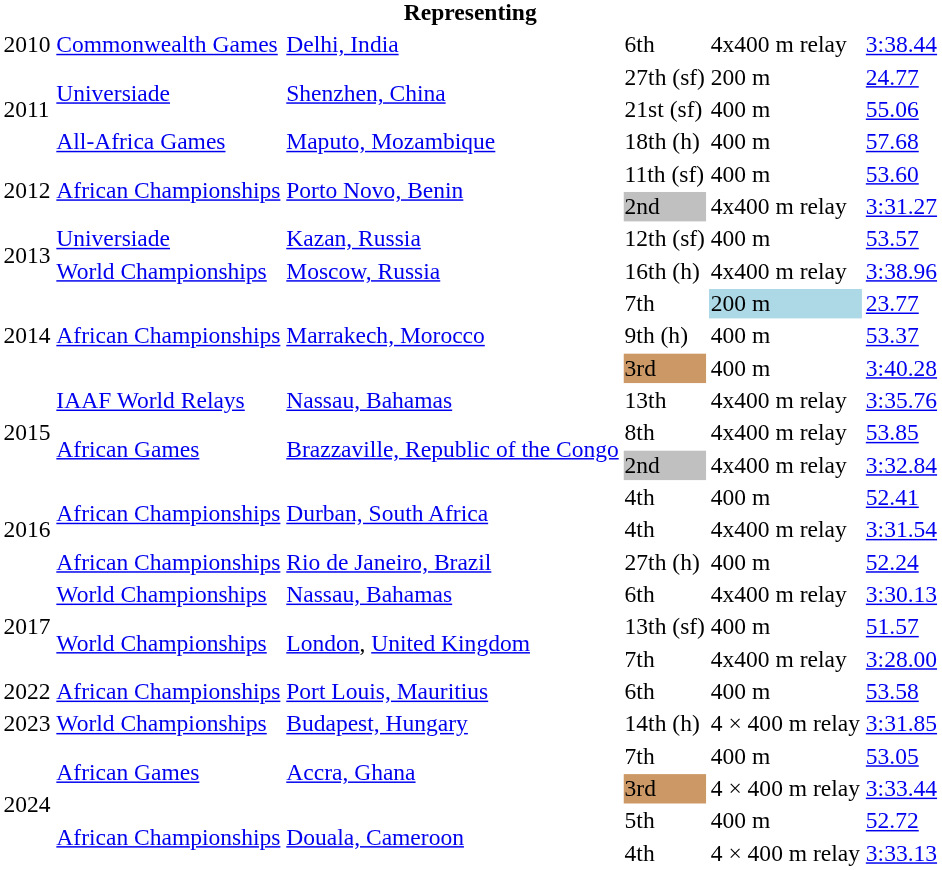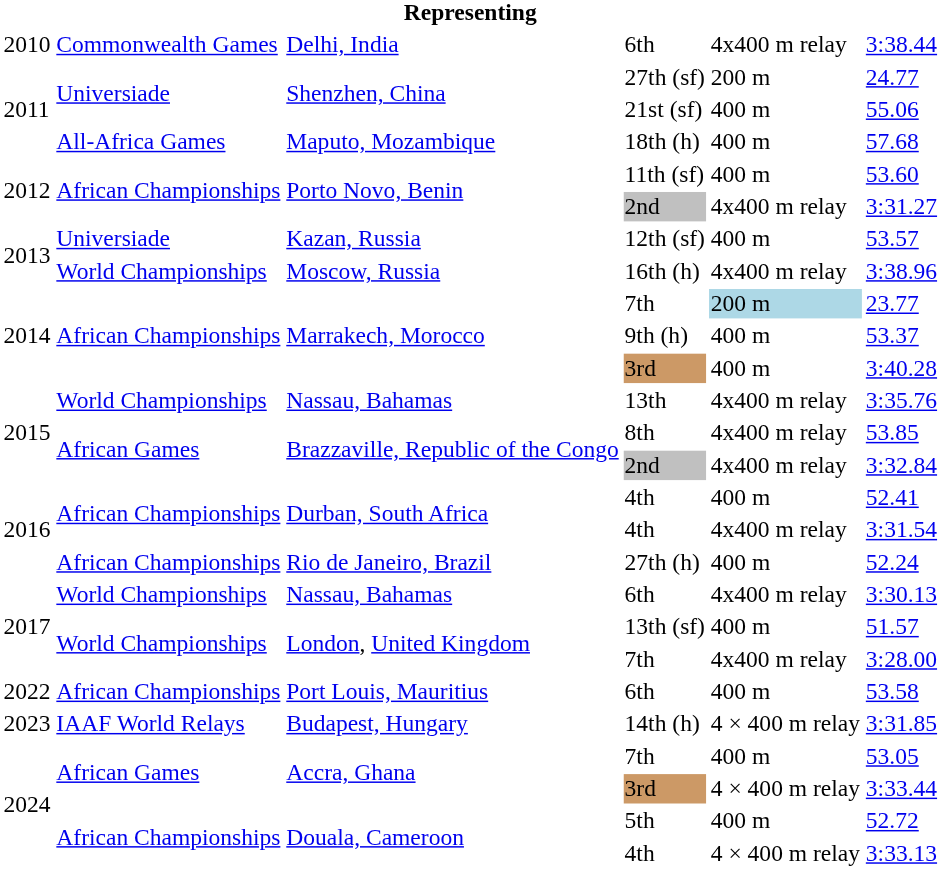13th | column 2: IAAF World Relays -> World Championships
14th (h) | column 2: World Championships -> IAAF World Relays
